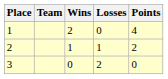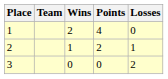columns swapped: Losses <-> Points
